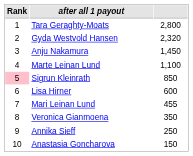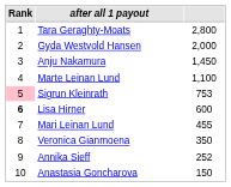Gyda Westvold Hansen | column 3: 2,320 -> 2,000
Sigrun Kleinrath | column 3: 850 -> 753
Lisa Hirner | Rank: normal -> bold
Annika Sieff | column 3: 250 -> 252
